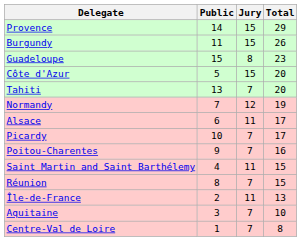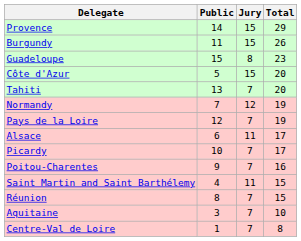+ row: Pays de la Loire | 12 | 7 | 19
- row: Île-de-France | 2 | 11 | 13
